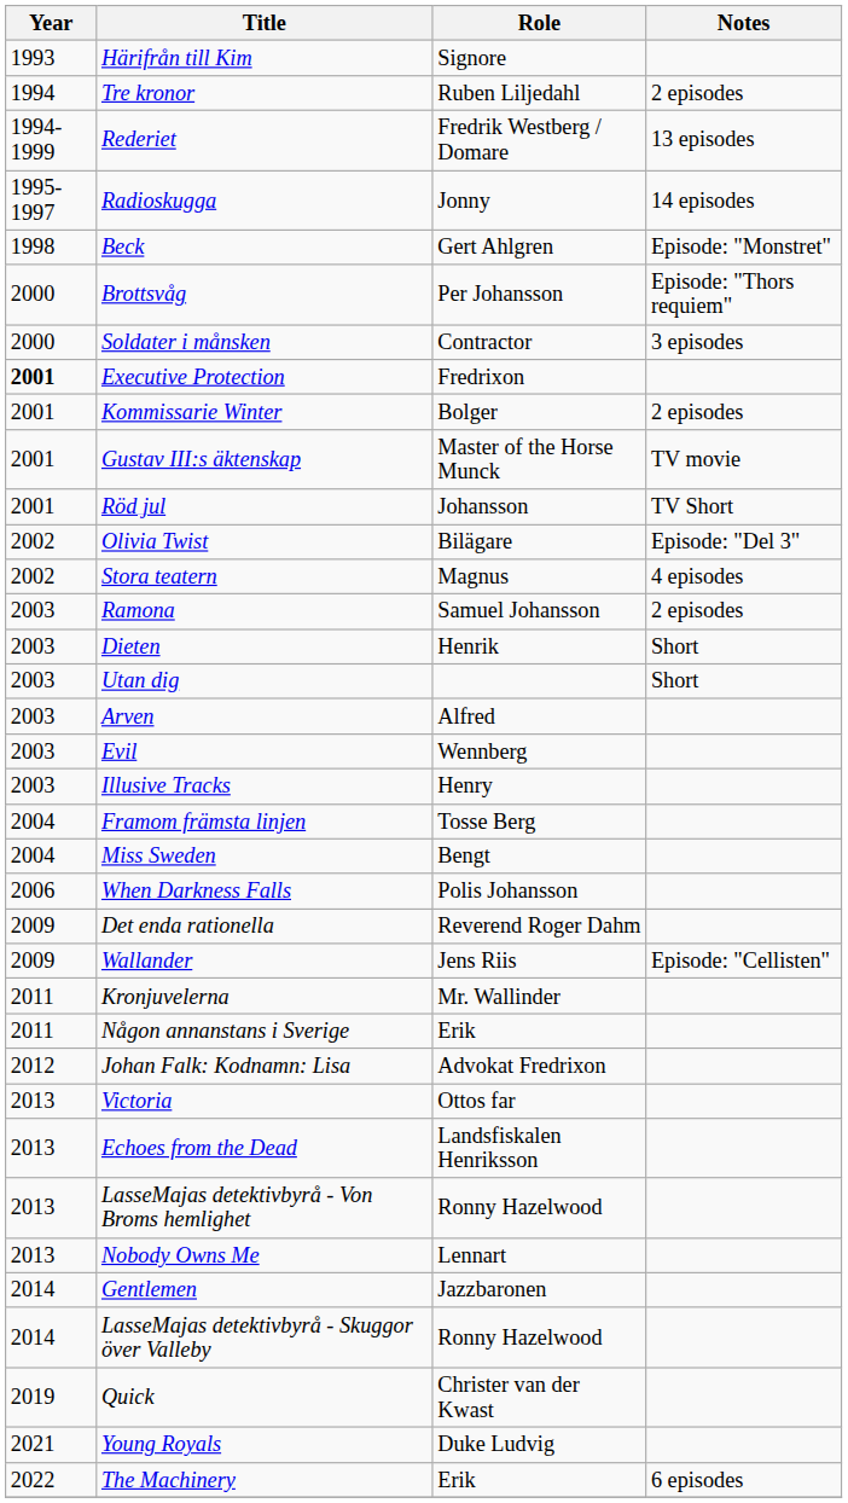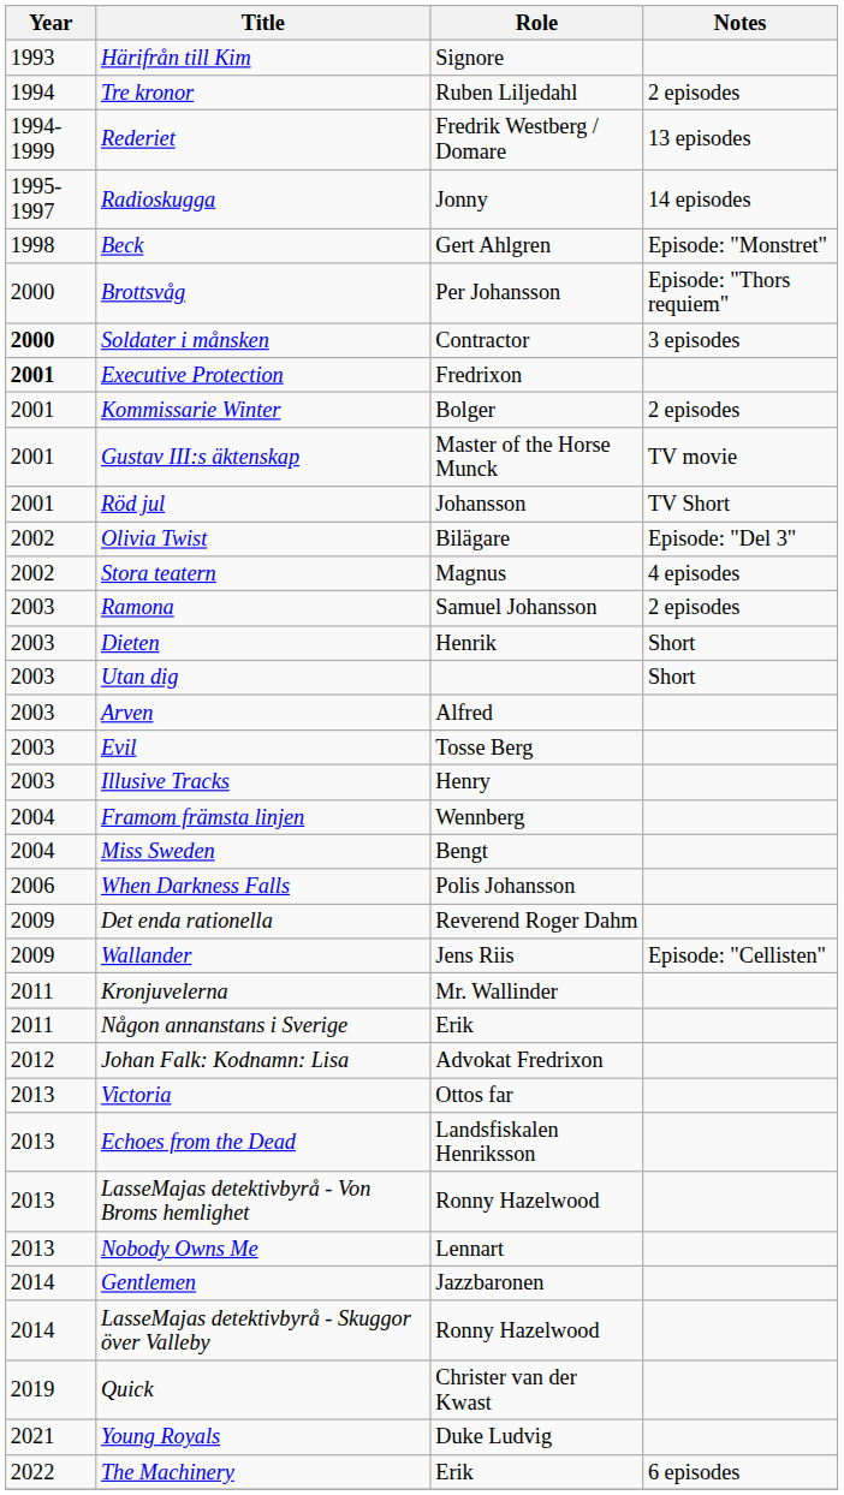Soldater i månsken | Year: normal -> bold
Evil | Role: Wennberg -> Tosse Berg
Framom främsta linjen | Role: Tosse Berg -> Wennberg
